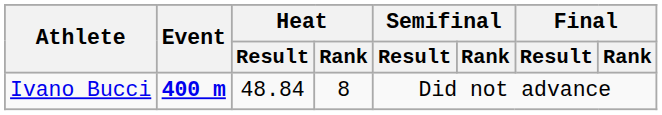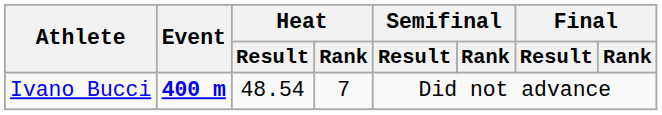Ivano Bucci | Heat / Result: 48.84 -> 48.54
Ivano Bucci | Heat / Rank: 8 -> 7
